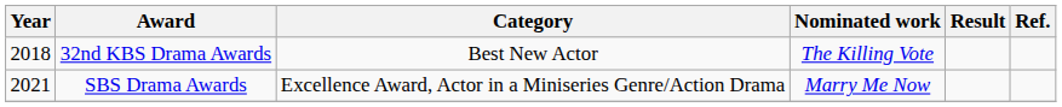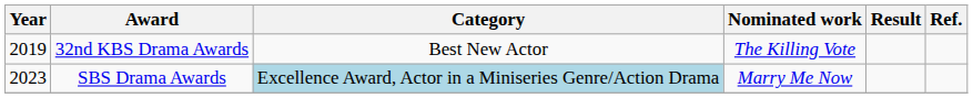32nd KBS Drama Awards | Year: 2018 -> 2019
SBS Drama Awards | Year: 2021 -> 2023
SBS Drama Awards | Category: no background -> lightblue background
